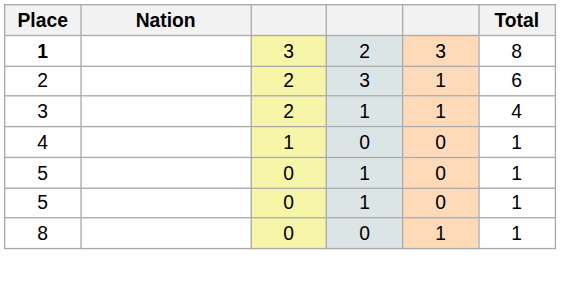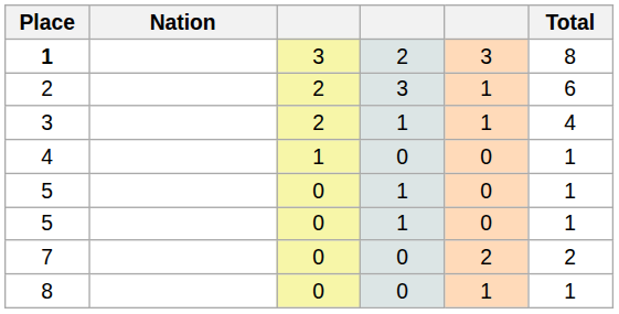+ row: 7 | 0 | 0 | 2 | 2
